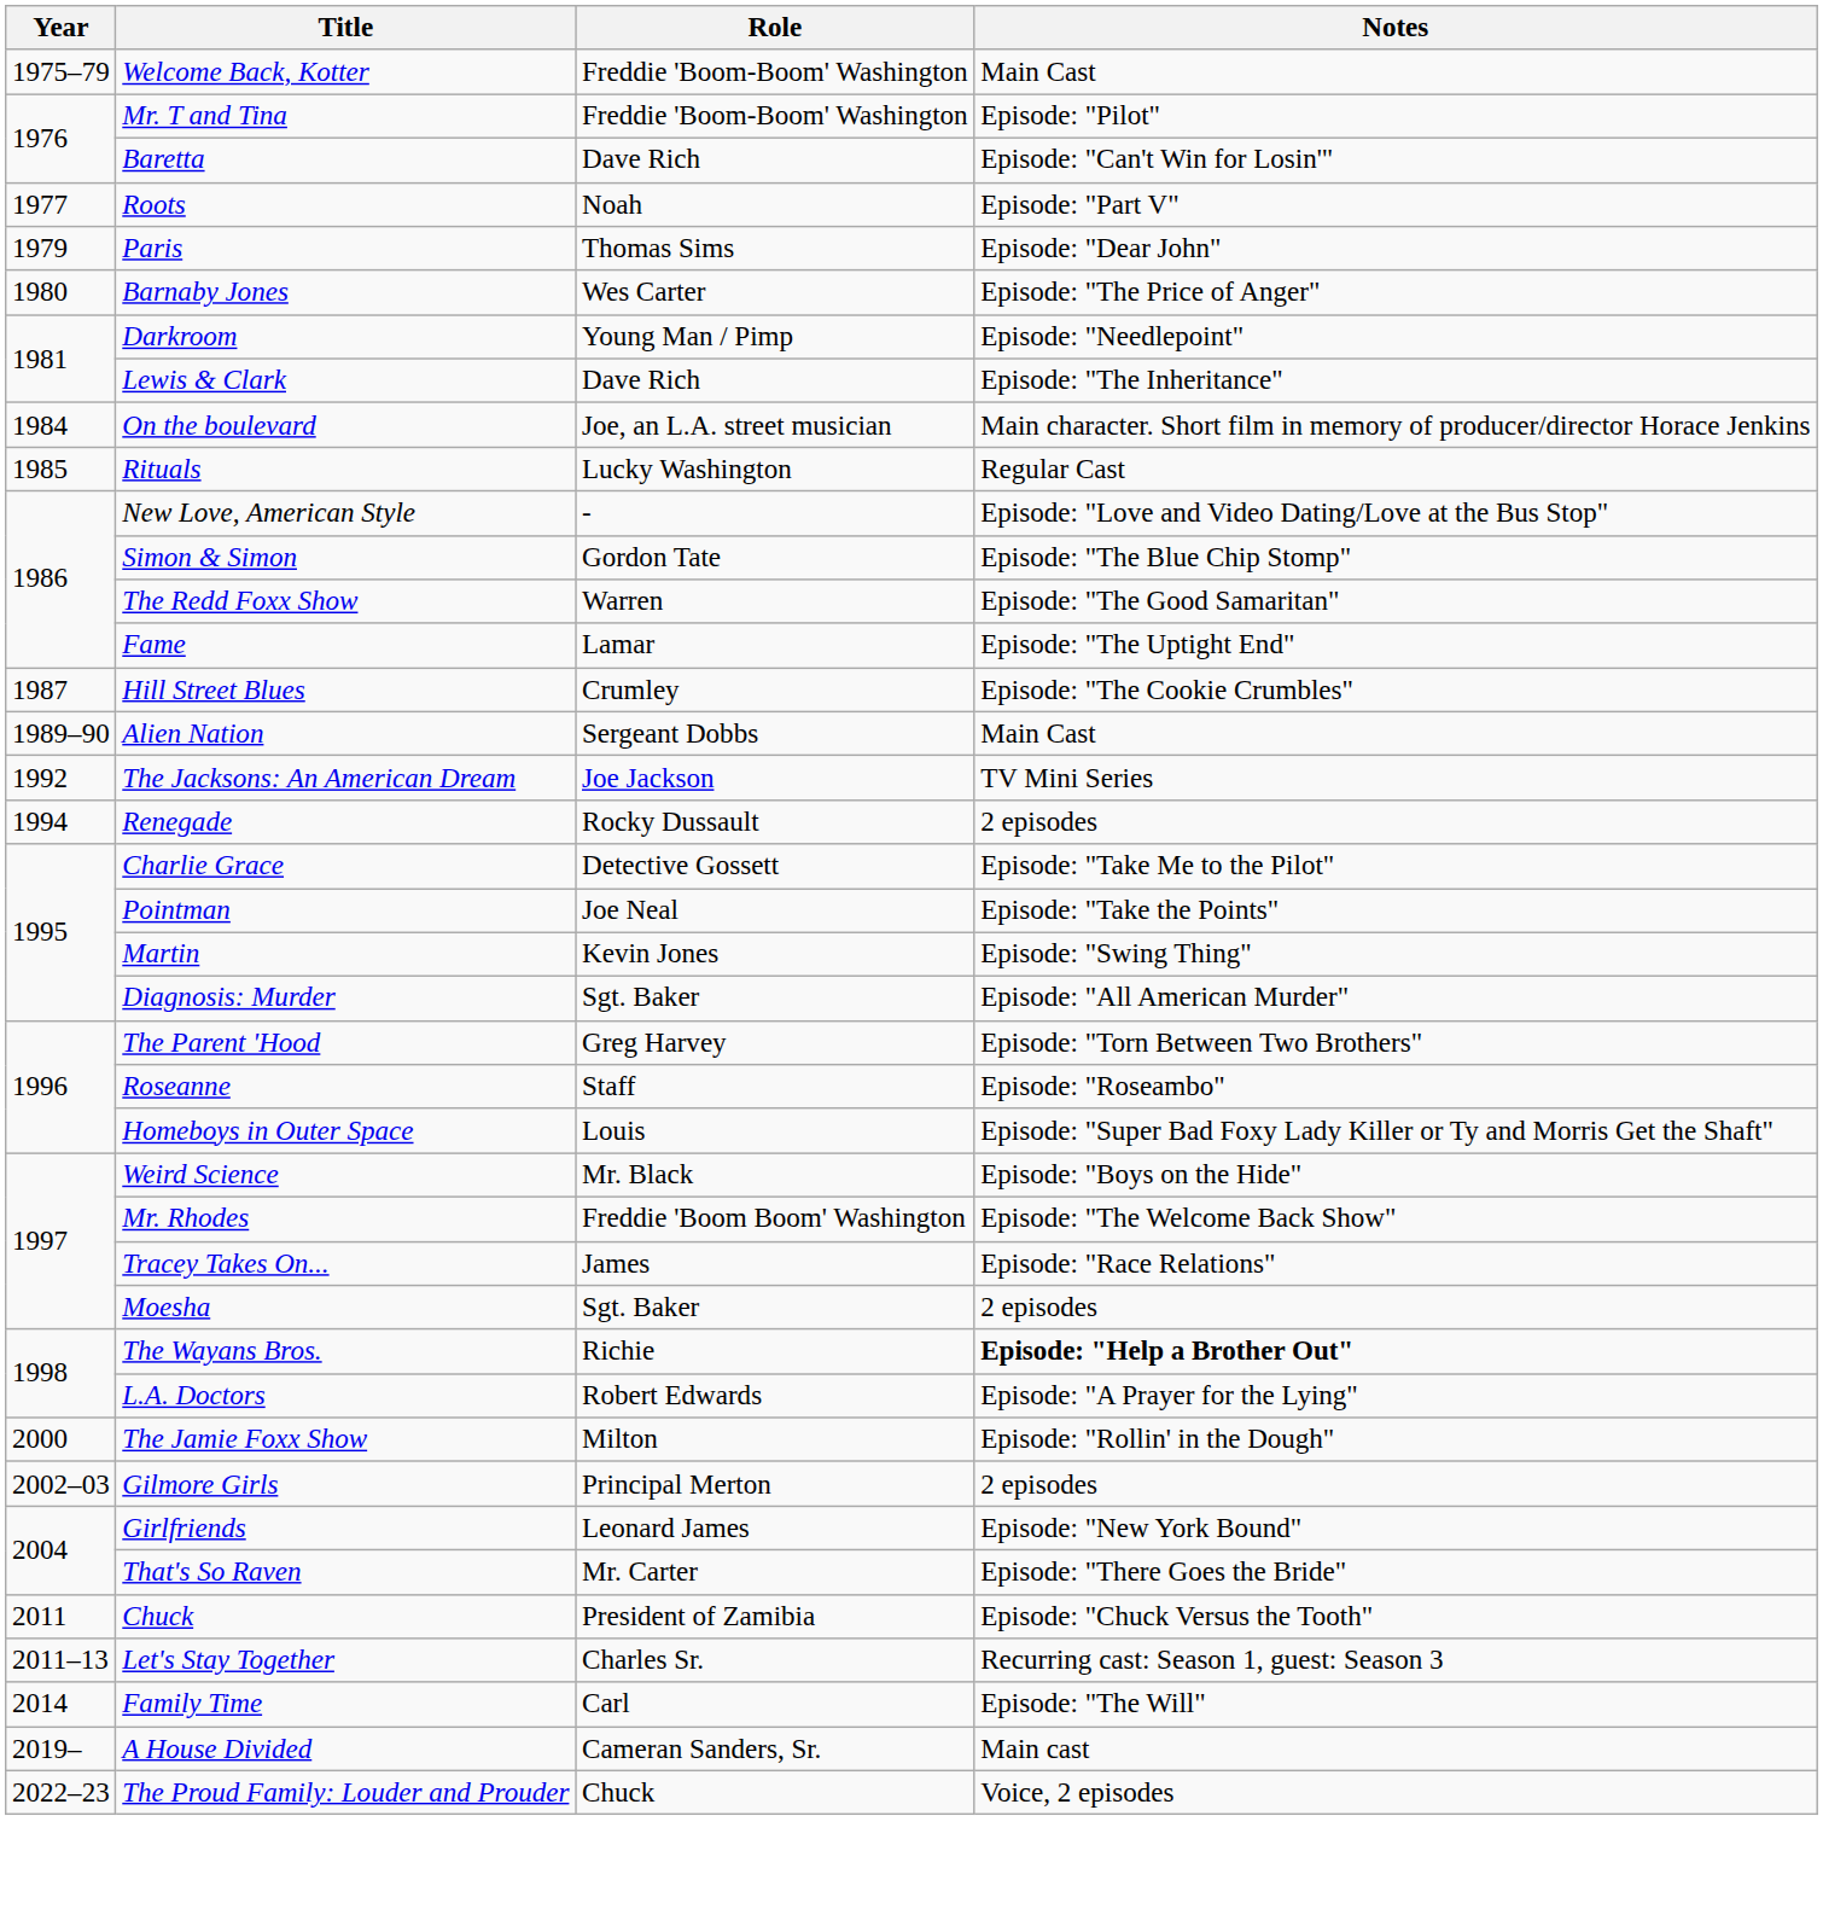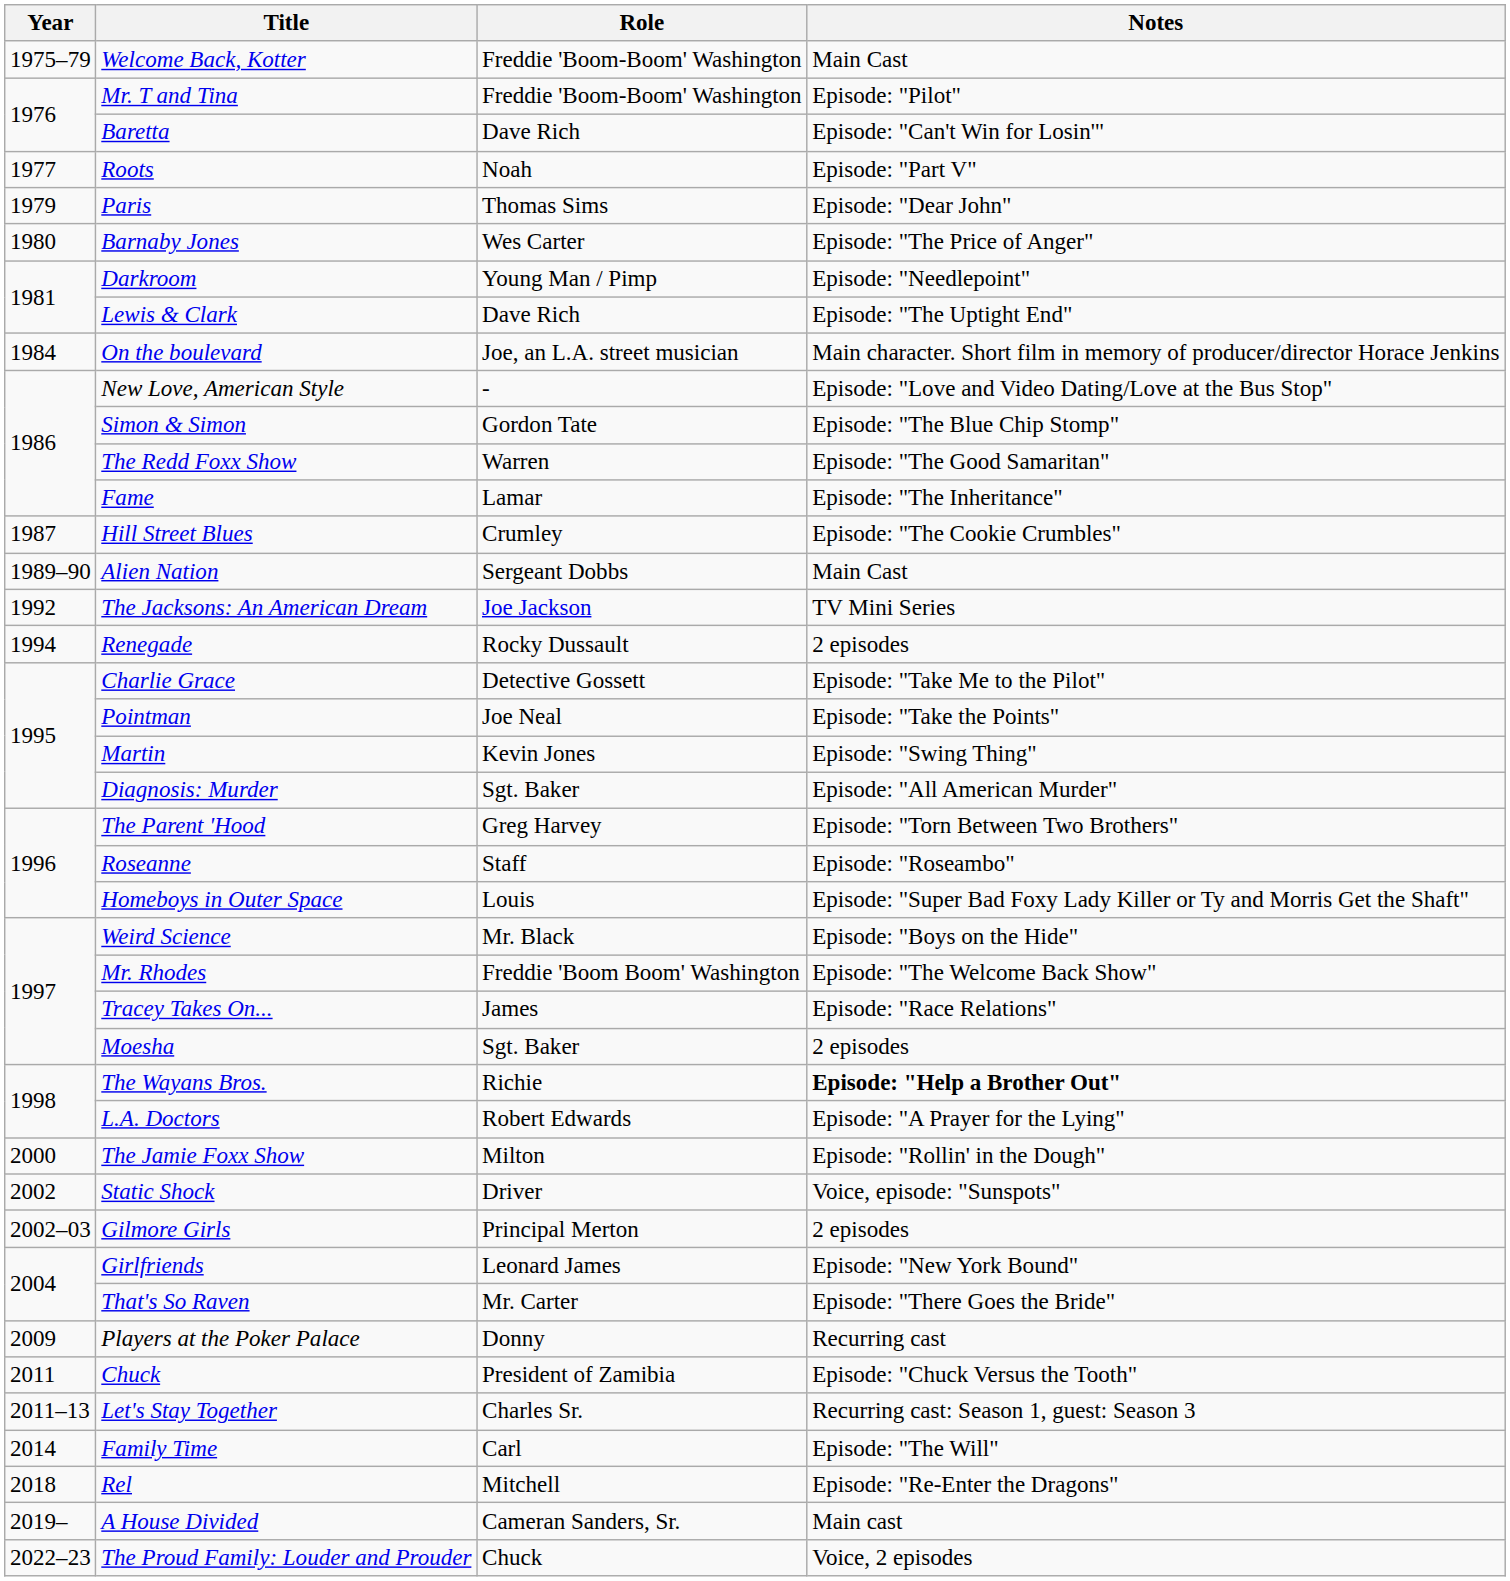Lewis & Clark | Notes: Episode: "The Inheritance" -> Episode: "The Uptight End"
- row: 1985 | Rituals | Lucky Washington | Regular Cast
Fame | Notes: Episode: "The Uptight End" -> Episode: "The Inheritance"
+ row: 2002 | Static Shock | Driver | Voice, episode: "Sunspots"
+ row: 2009 | Players at the Poker Palace | Donny | Recurring cast
+ row: 2018 | Rel | Mitchell | Episode: "Re-Enter the Dragons"
